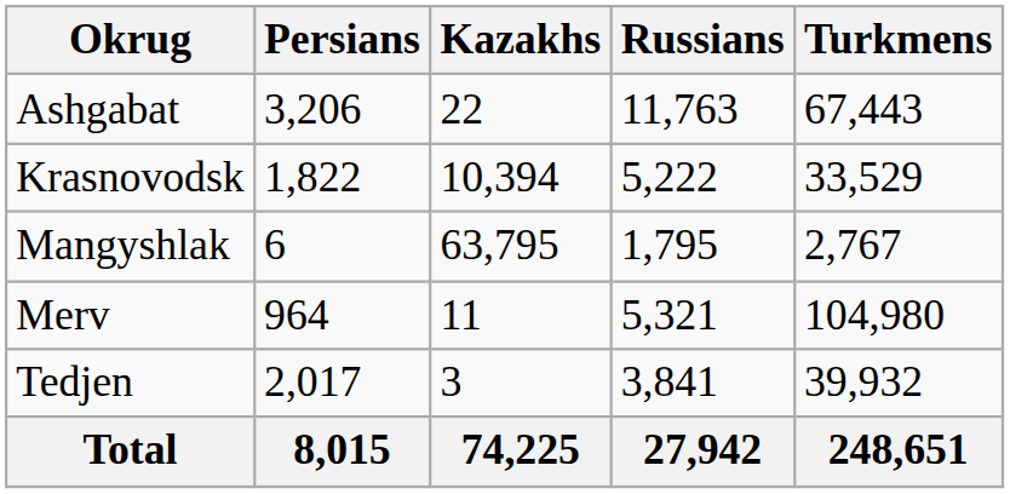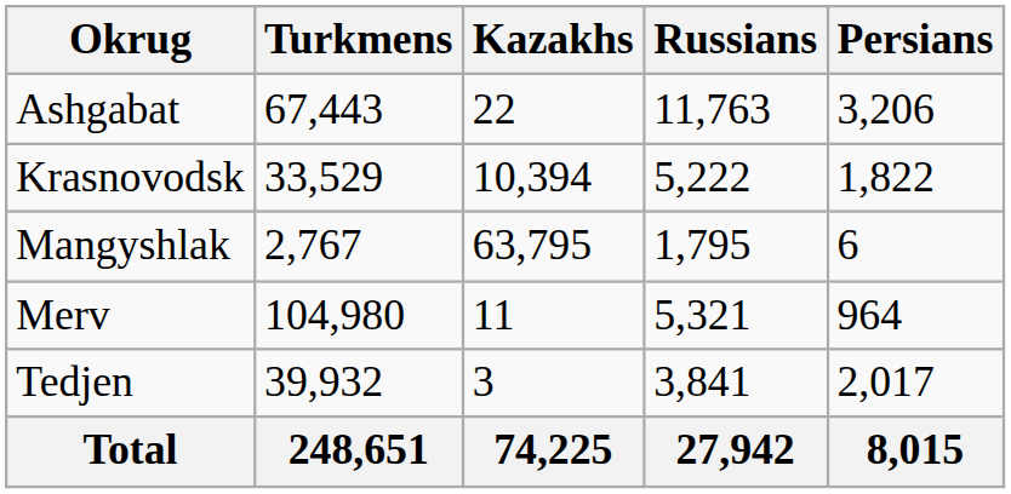columns swapped: Turkmens <-> Persians
